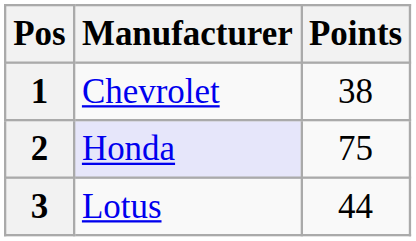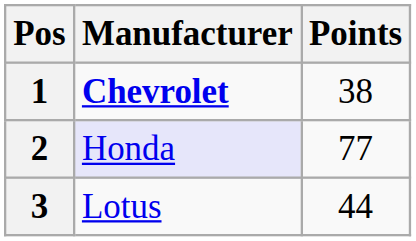1 | Manufacturer: normal -> bold
2 | Points: 75 -> 77
